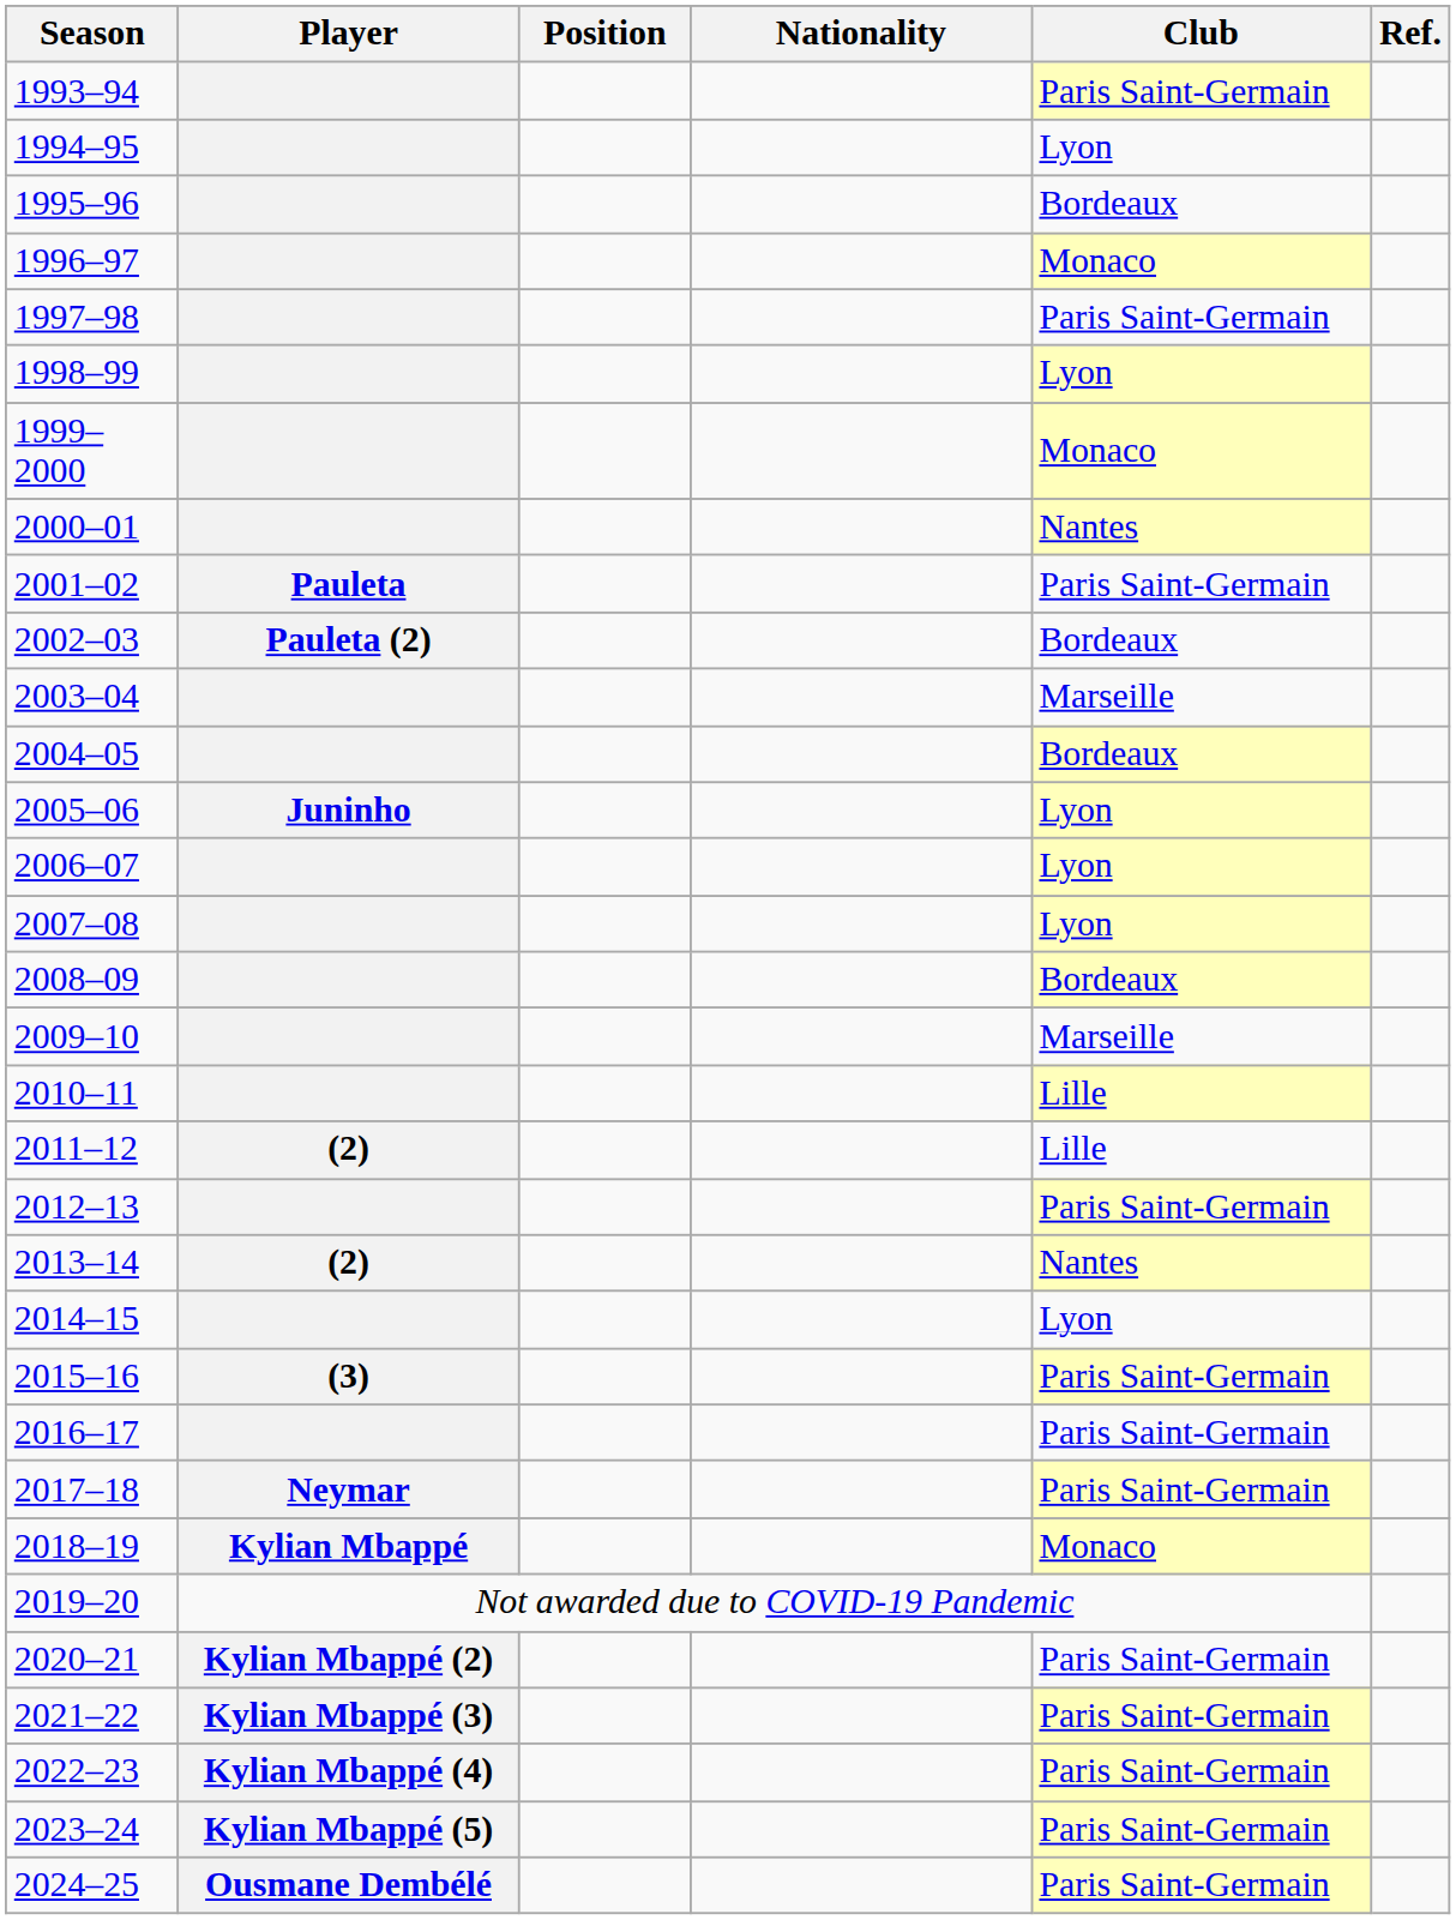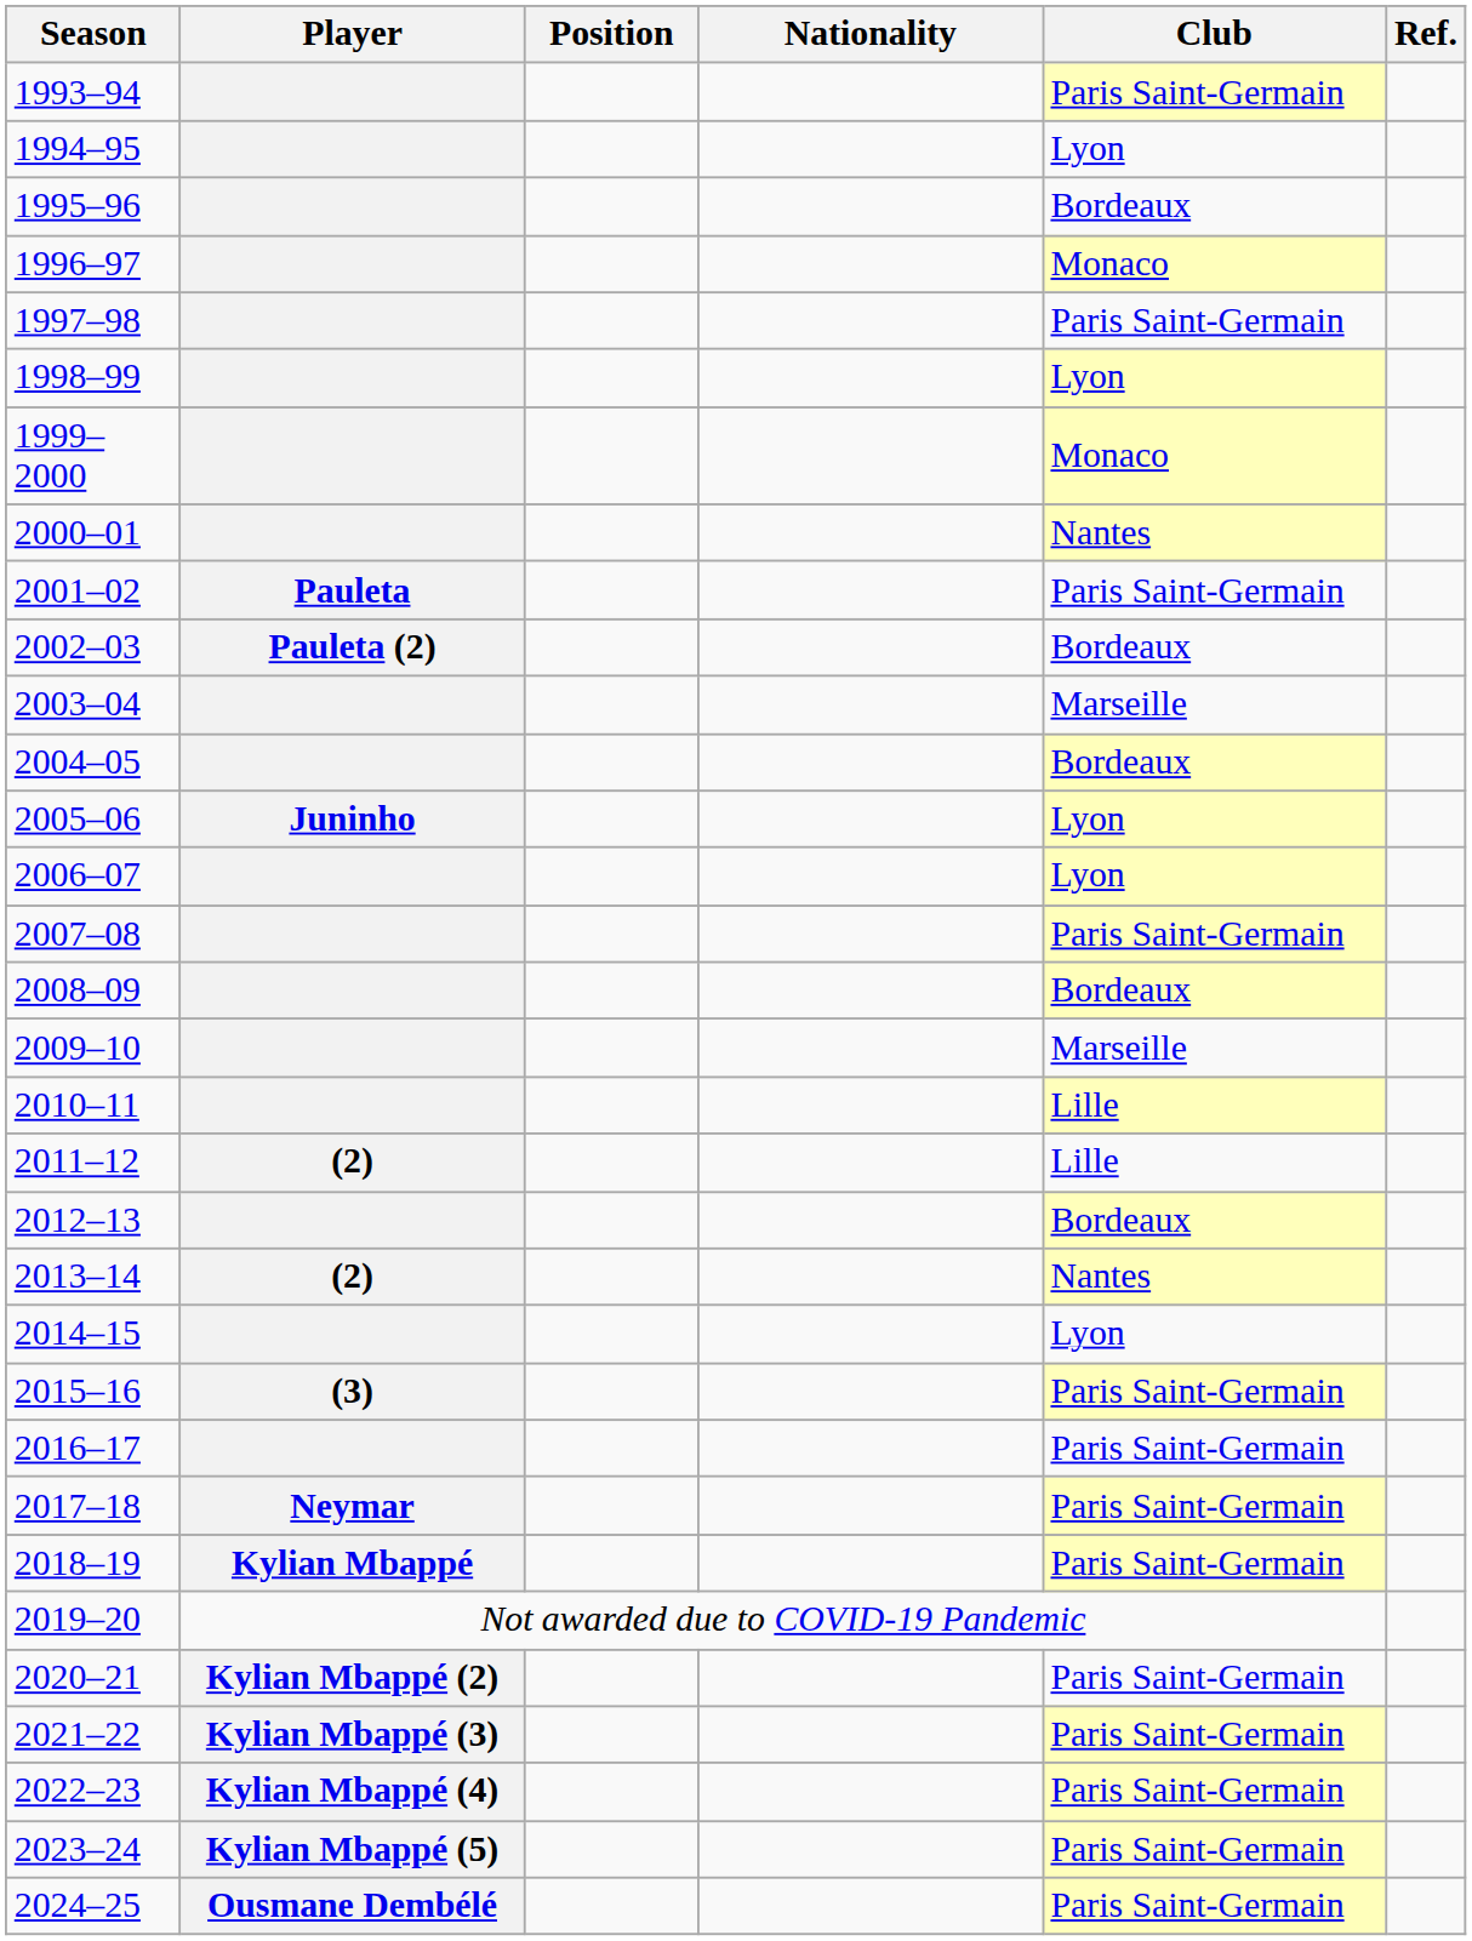2007–08 | Club: Lyon -> Paris Saint-Germain
2012–13 | Club: Paris Saint-Germain -> Bordeaux
2018–19 | Club: Monaco -> Paris Saint-Germain
